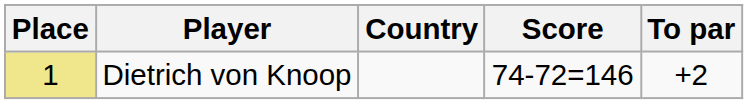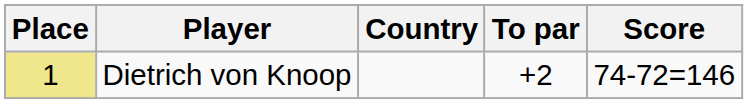columns swapped: Score <-> To par
